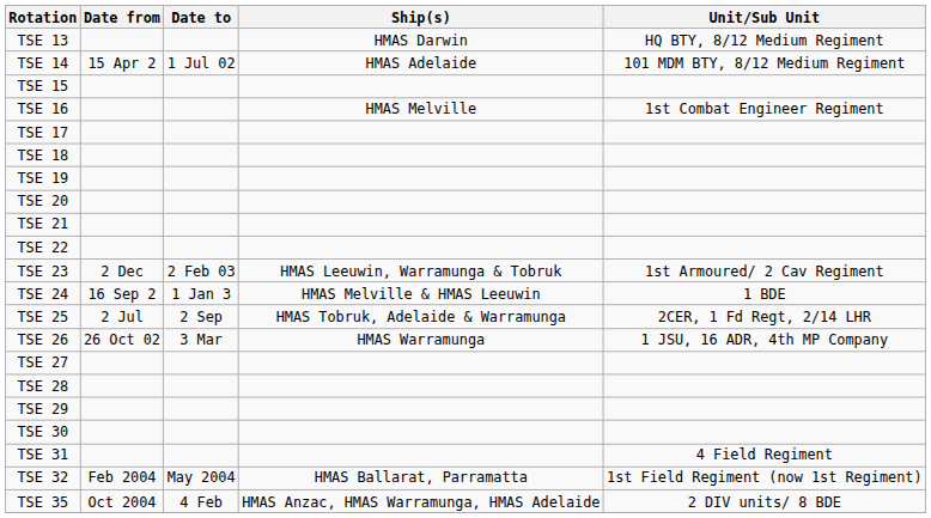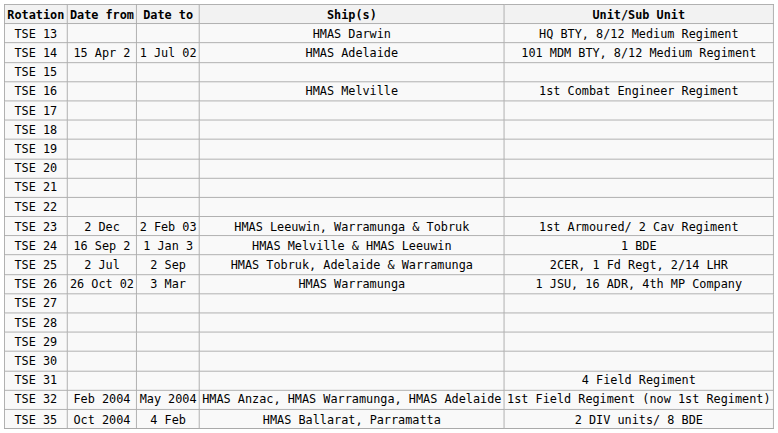TSE 32 | Ship(s): HMAS Ballarat, Parramatta -> HMAS Anzac, HMAS Warramunga, HMAS Adelaide
TSE 35 | Ship(s): HMAS Anzac, HMAS Warramunga, HMAS Adelaide -> HMAS Ballarat, Parramatta
